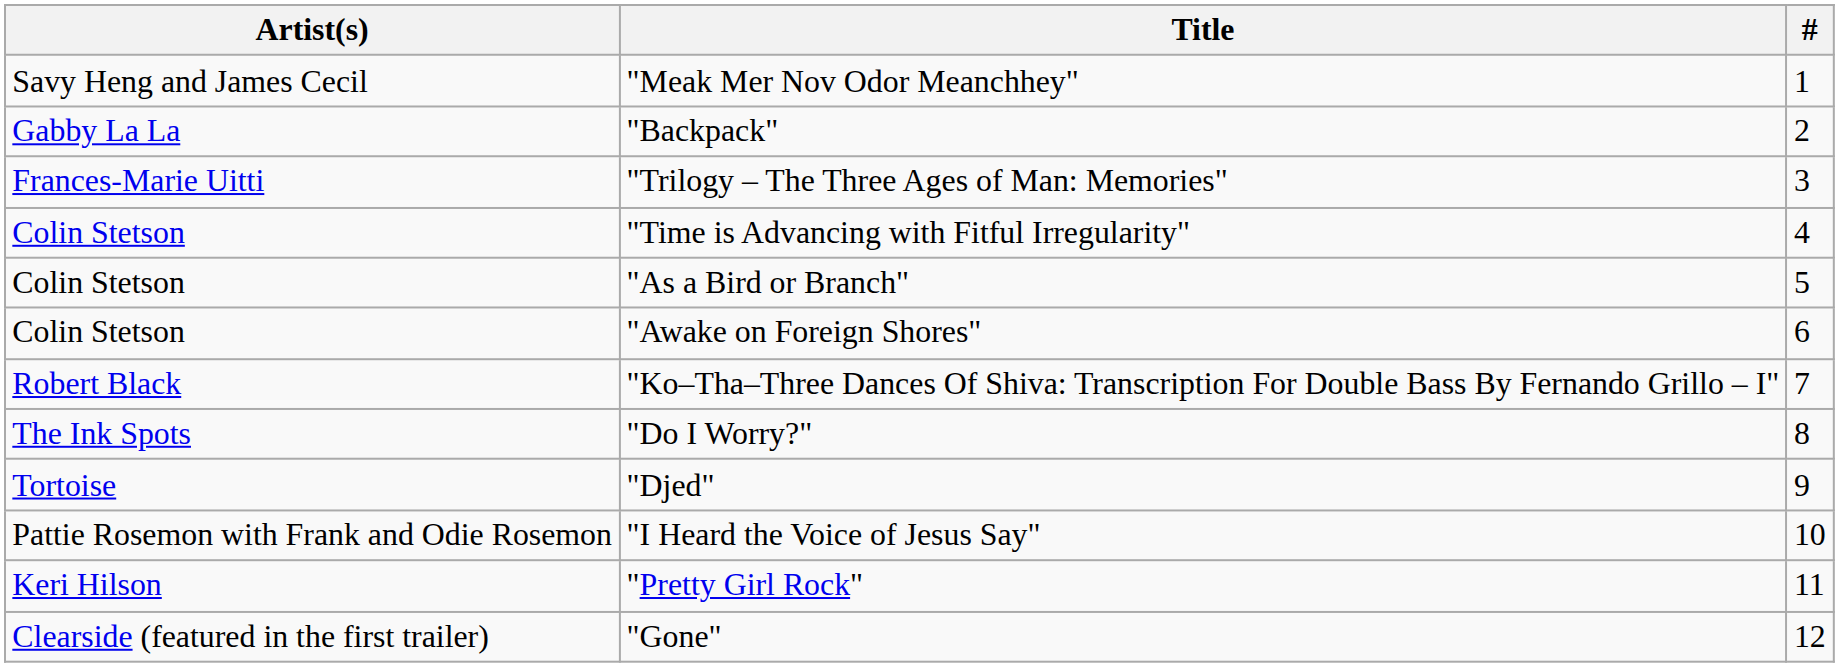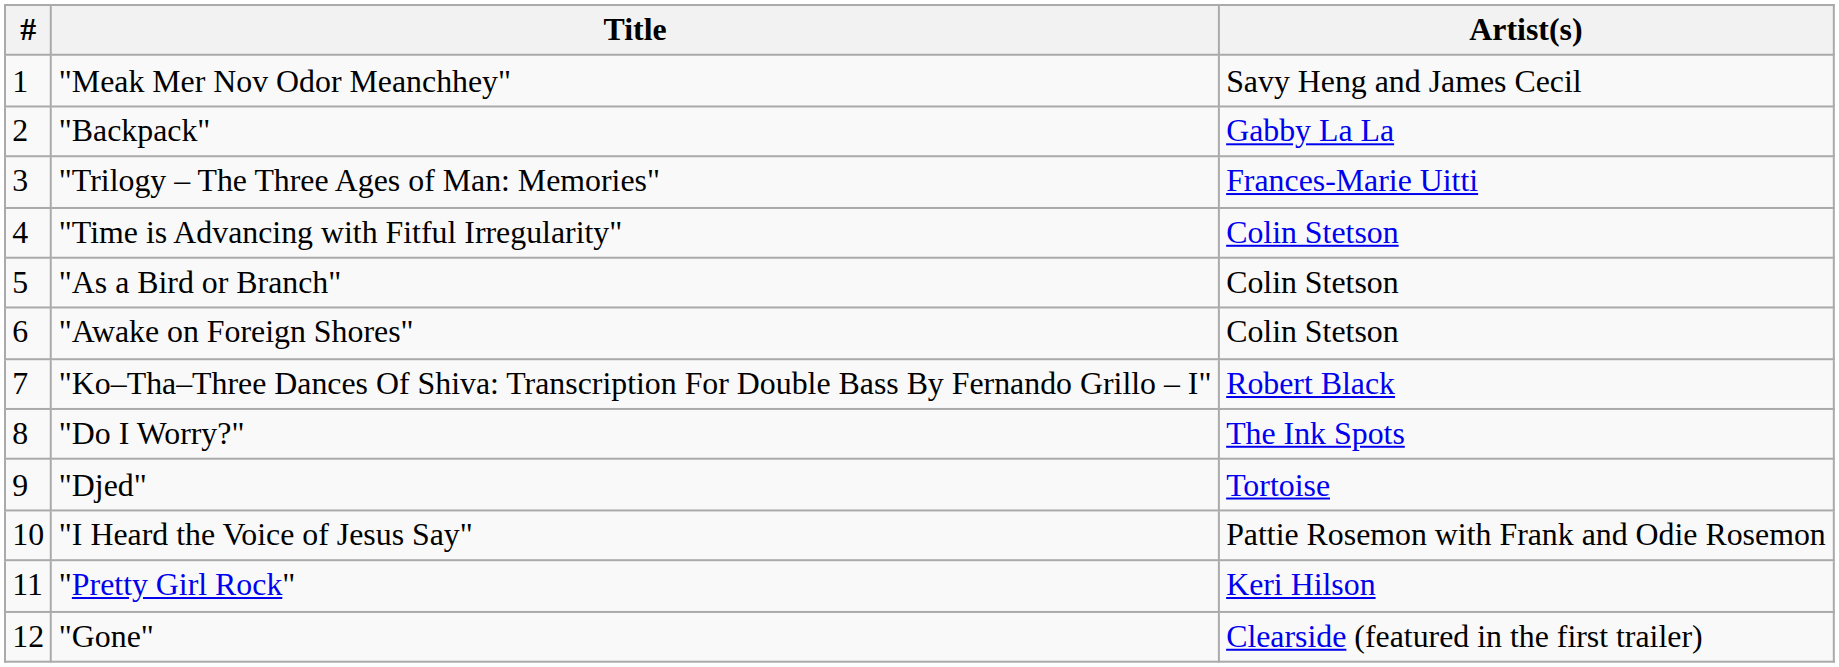columns swapped: # <-> Artist(s)
